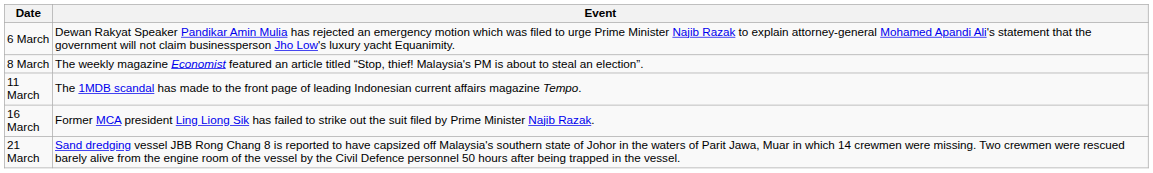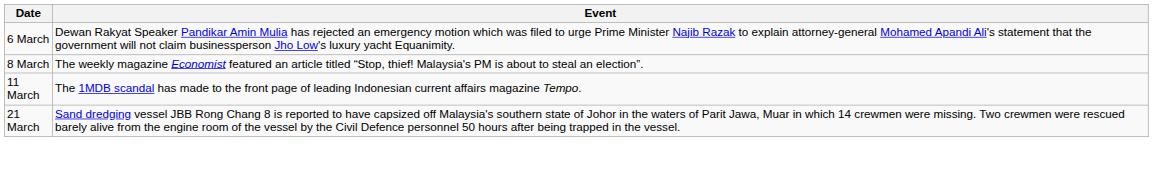- row: 16 March | Former MCA president Ling Liong Sik has failed to strike out the suit filed by Prime Minister Najib Razak.
